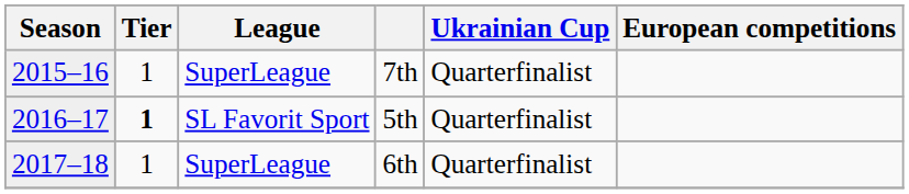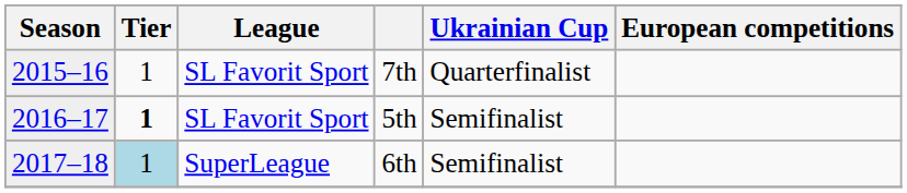7th | League: SuperLeague -> SL Favorit Sport
5th | Ukrainian Cup: Quarterfinalist -> Semifinalist
6th | Tier: no background -> lightblue background
6th | Ukrainian Cup: Quarterfinalist -> Semifinalist
